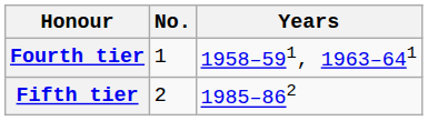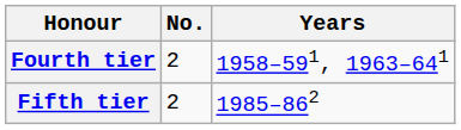Fourth tier | No.: 1 -> 2
